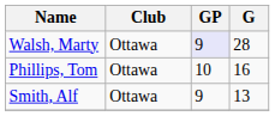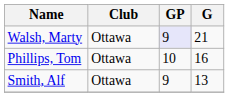Walsh, Marty | G: 28 -> 21
